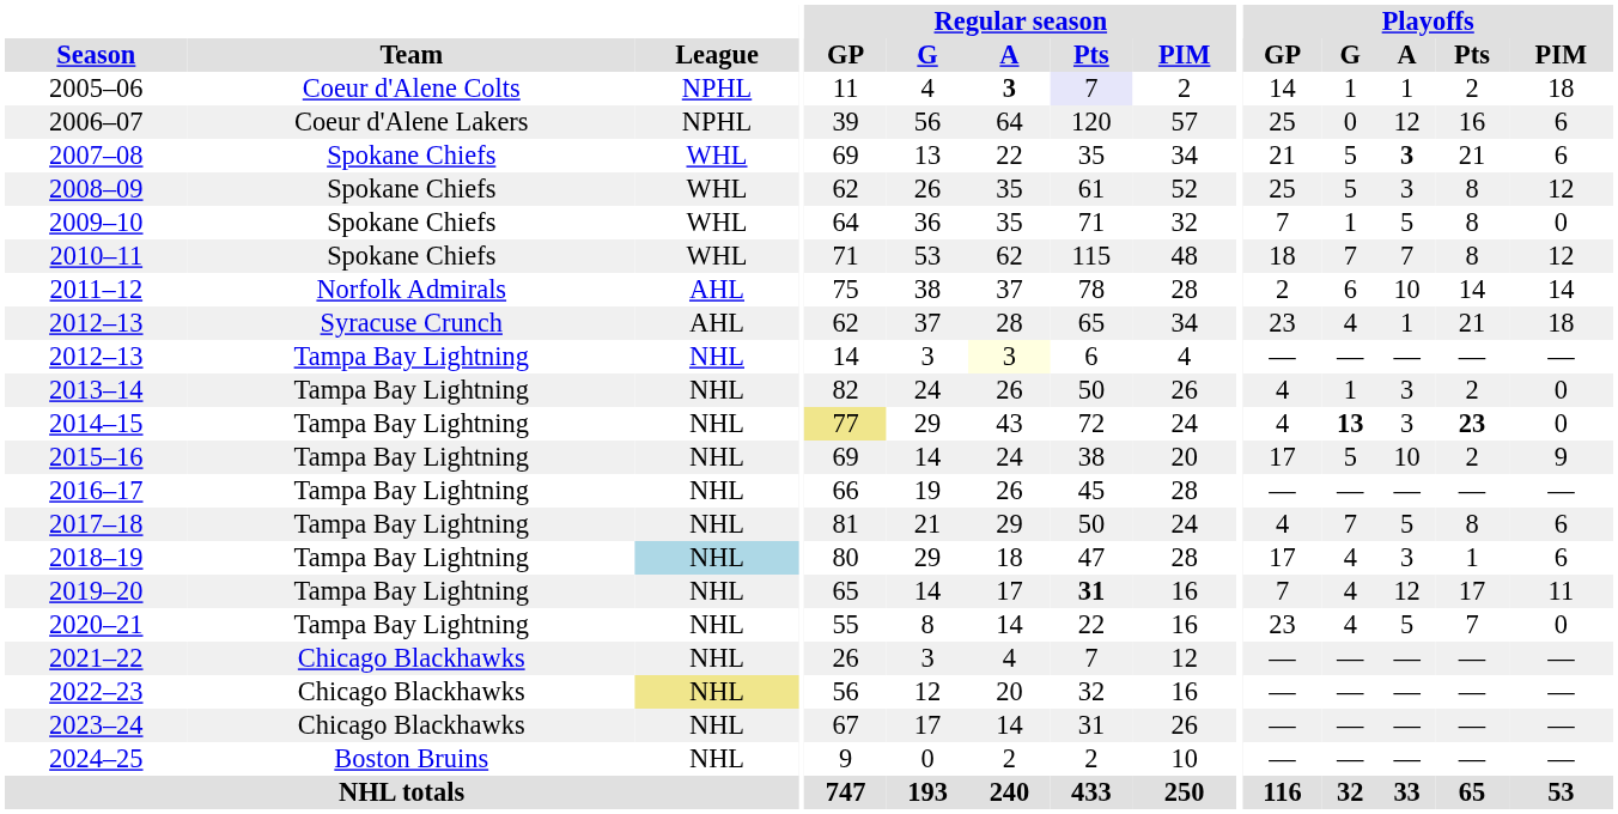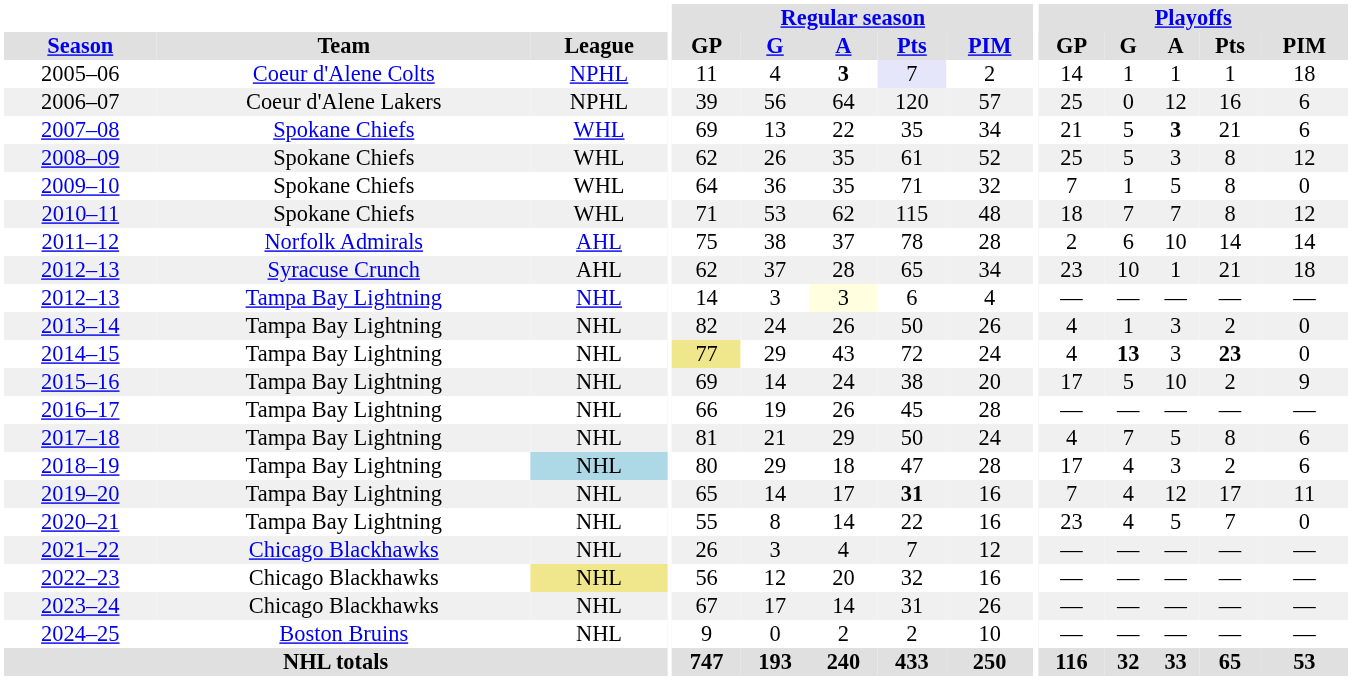2005–06 | Playoffs / Pts: 2 -> 1
2012–13 / Syracuse Crunch | Playoffs / G: 4 -> 10
2018–19 | Playoffs / Pts: 1 -> 2
